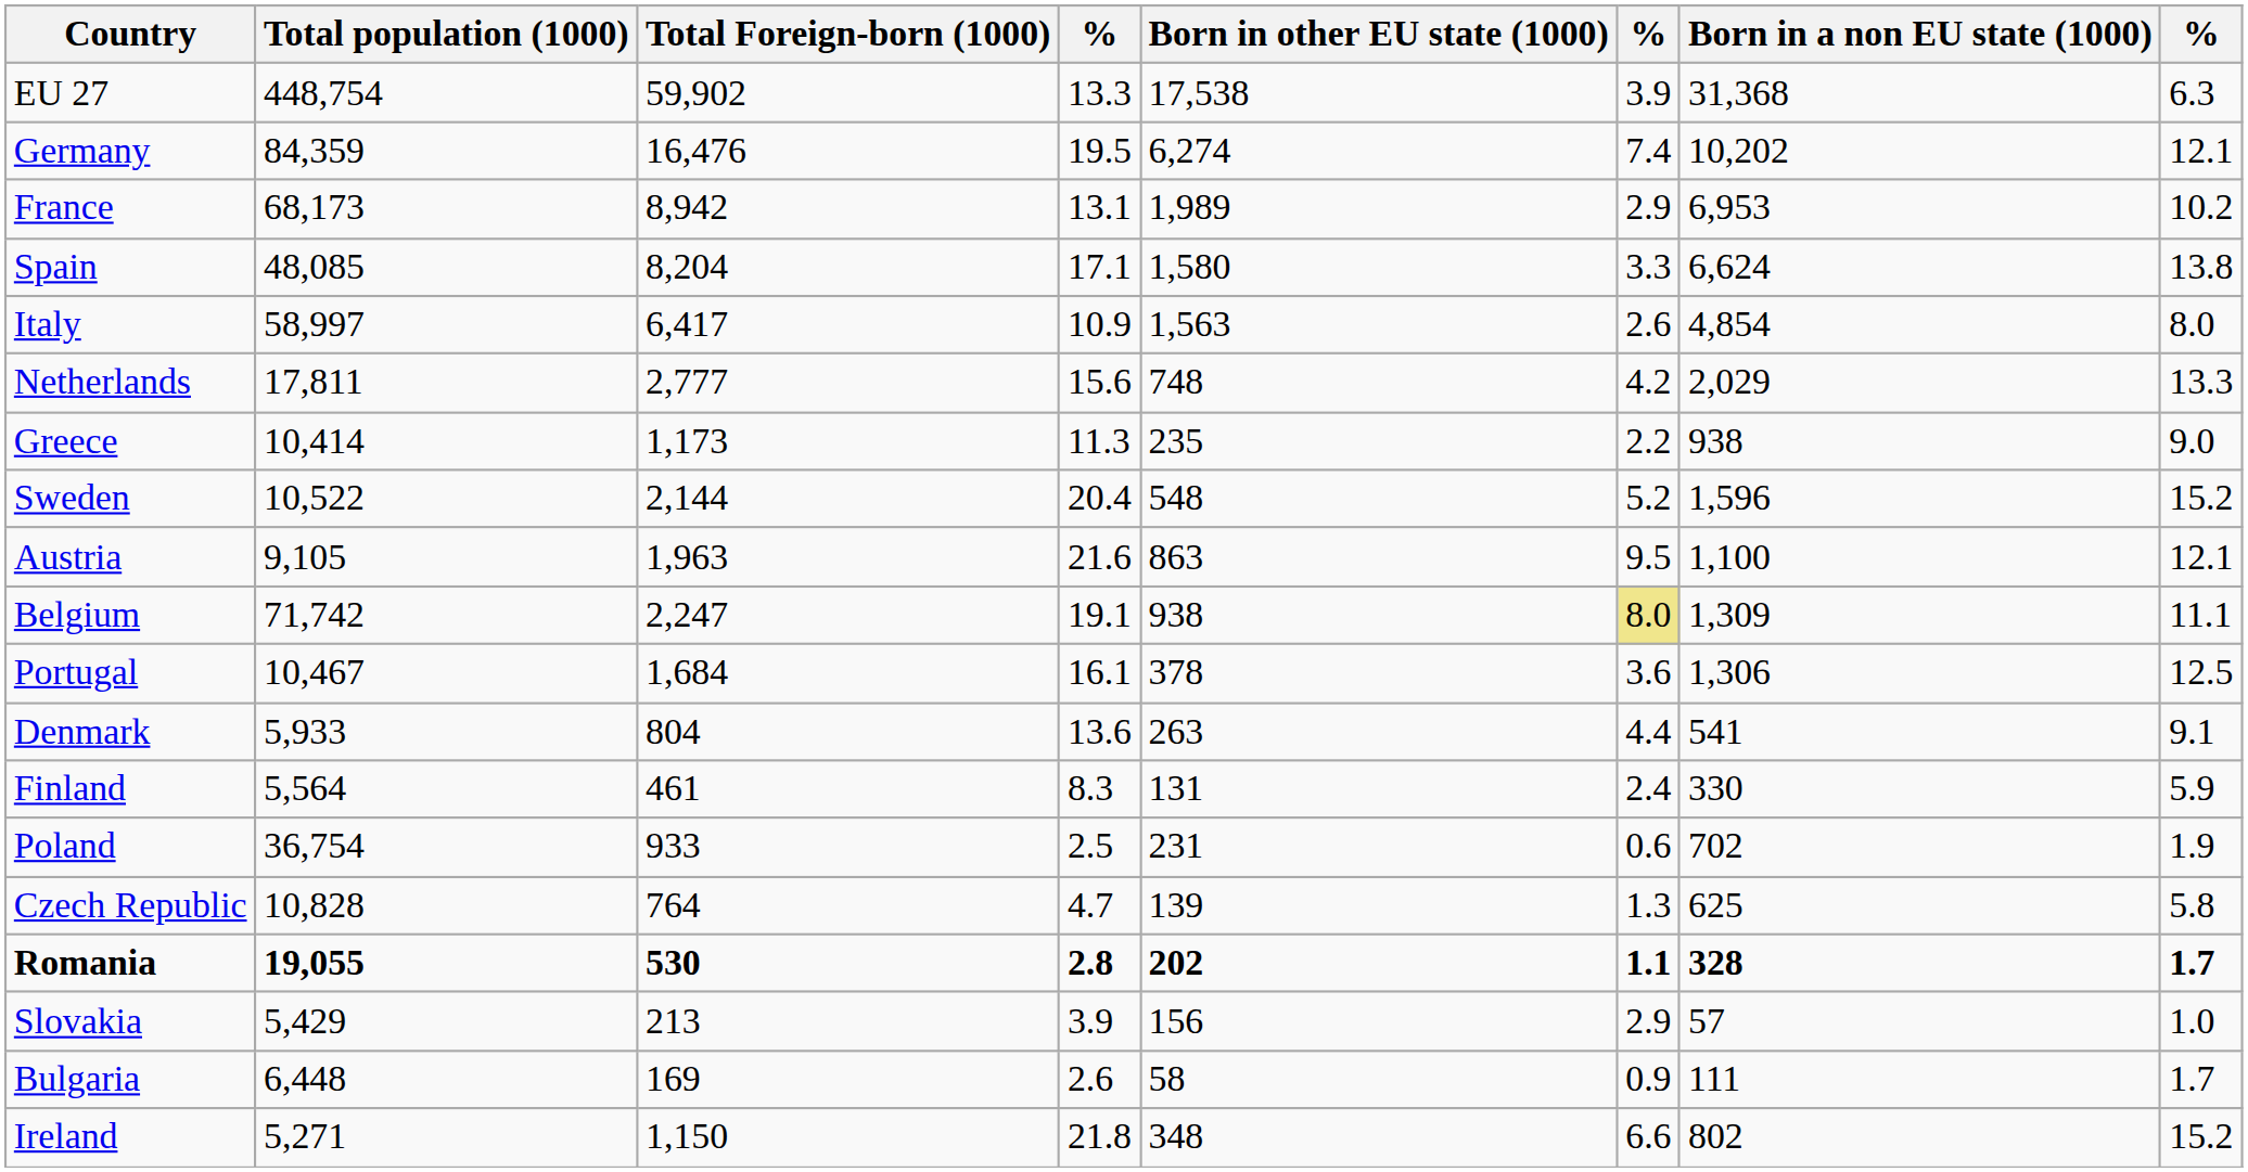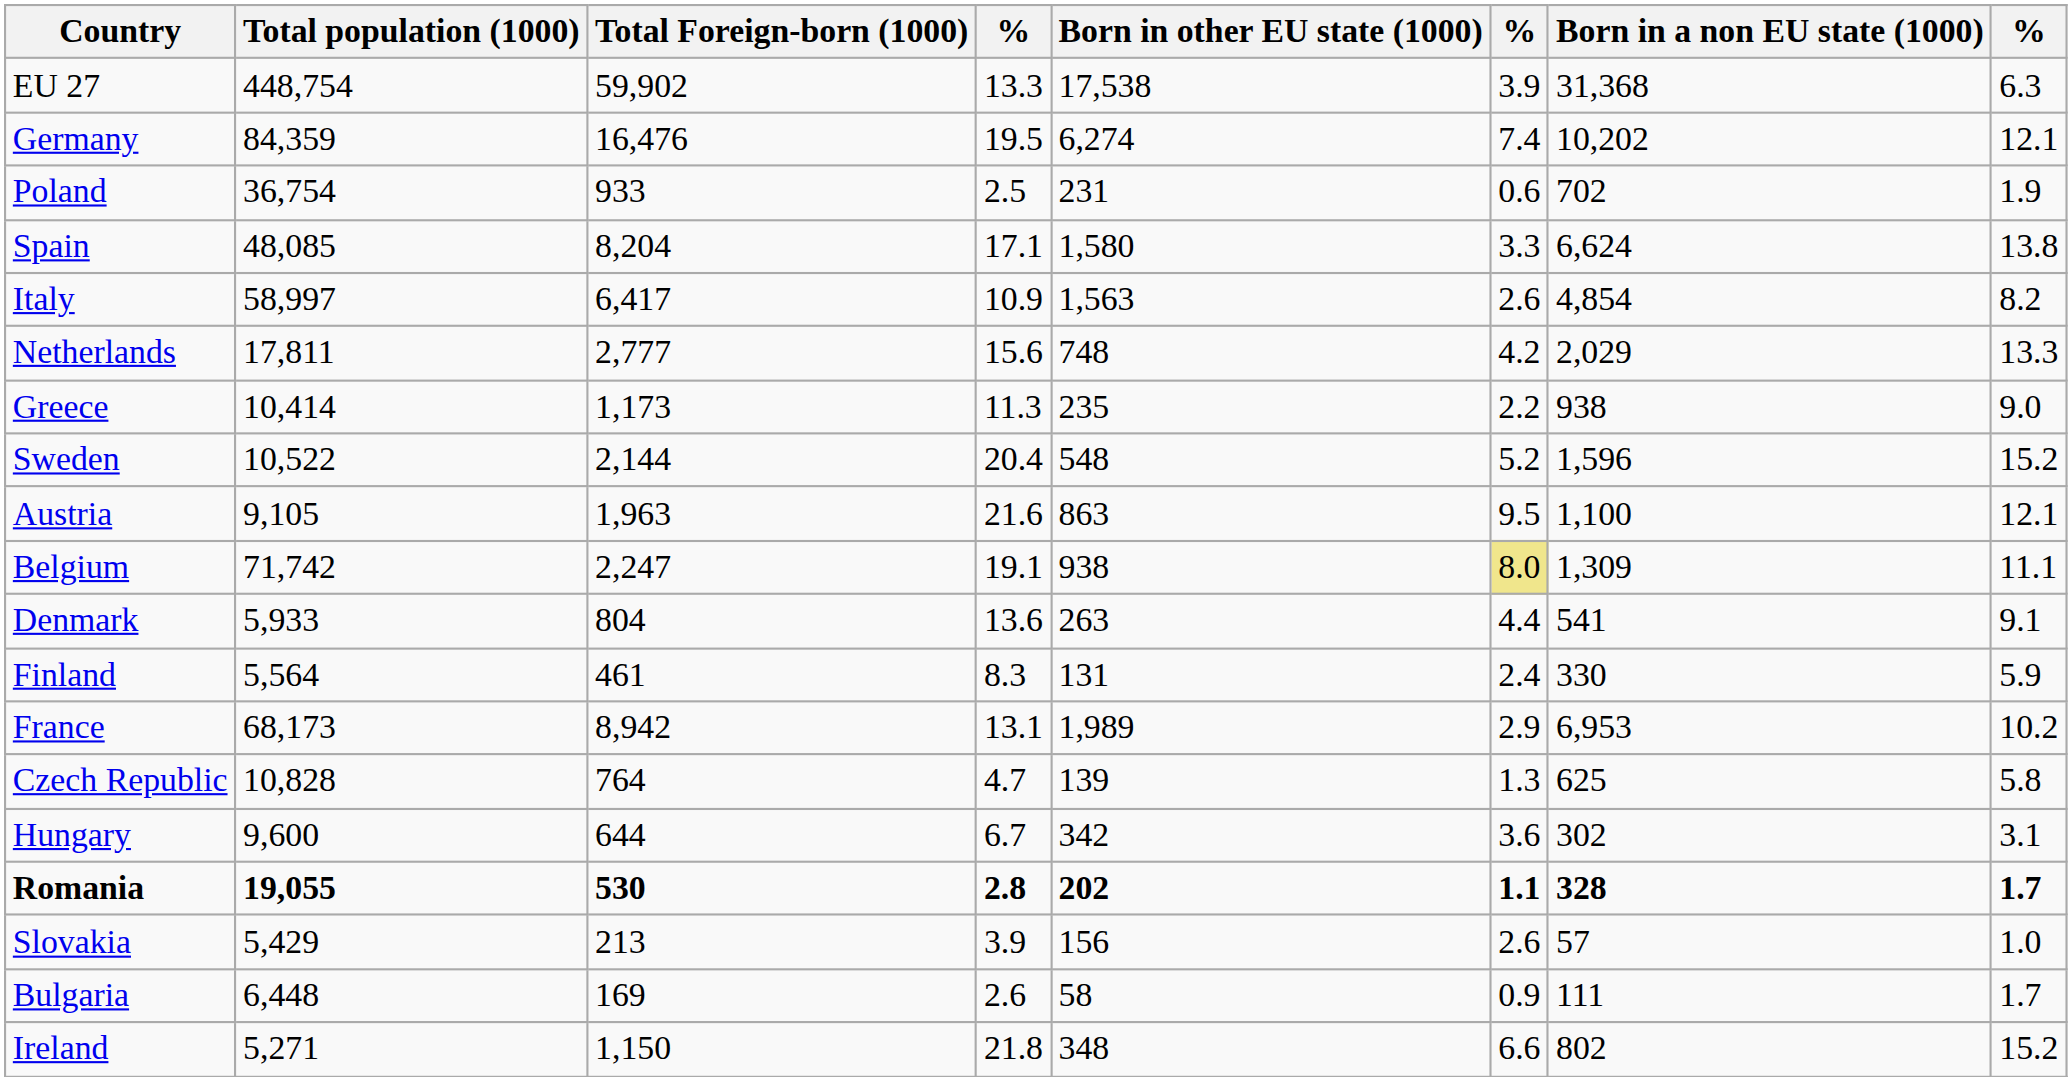rows swapped: France <-> Poland
Italy | column 8: 8.0 -> 8.2
- row: Portugal | 10,467 | 1,684 | 16.1 | 378 | 3.6 | 1,306 | 12.5
+ row: Hungary | 9,600 | 644 | 6.7 | 342 | 3.6 | 302 | 3.1
Slovakia | column 6: 2.9 -> 2.6
